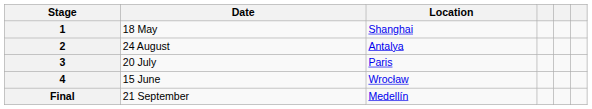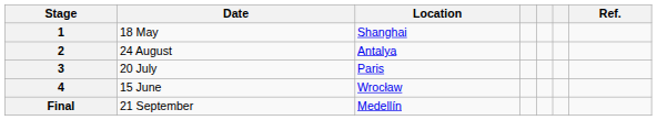+ column: Ref.
